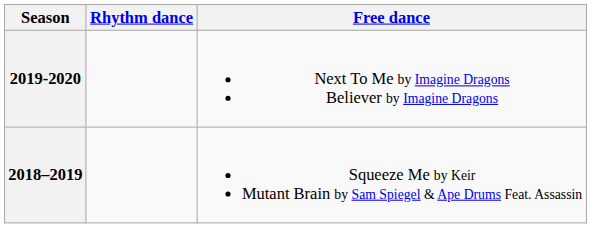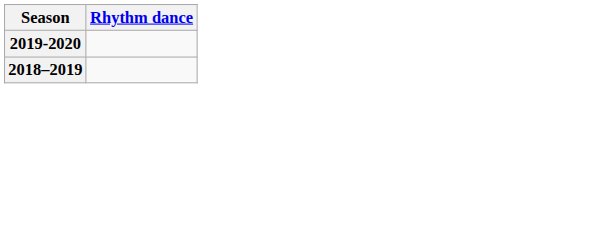- column: Free dance | Next To Me by Imagine Dragons Believer by Imagine Dragons | Squeeze Me by Keir Mutant Brain by Sam Spiegel & Ape Drums Feat. Assassin
